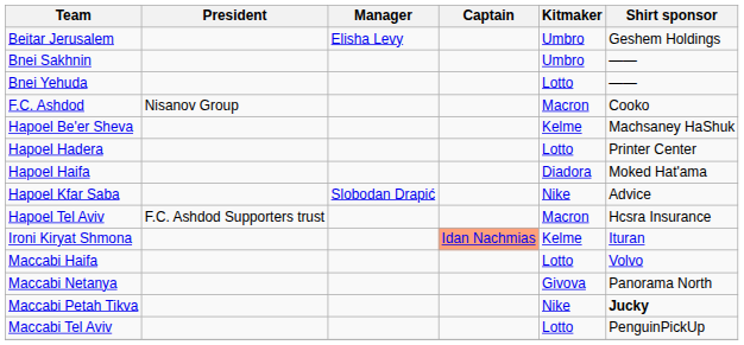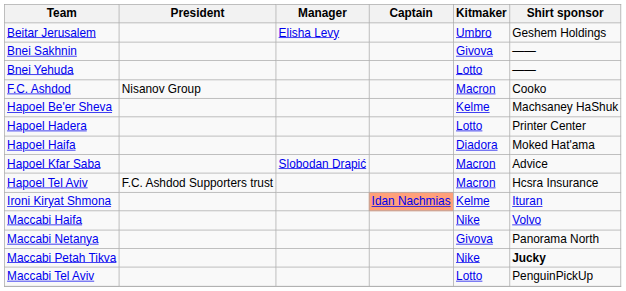Bnei Sakhnin | Kitmaker: Umbro -> Givova
Hapoel Kfar Saba | Kitmaker: Nike -> Macron
Maccabi Haifa | Kitmaker: Lotto -> Nike
